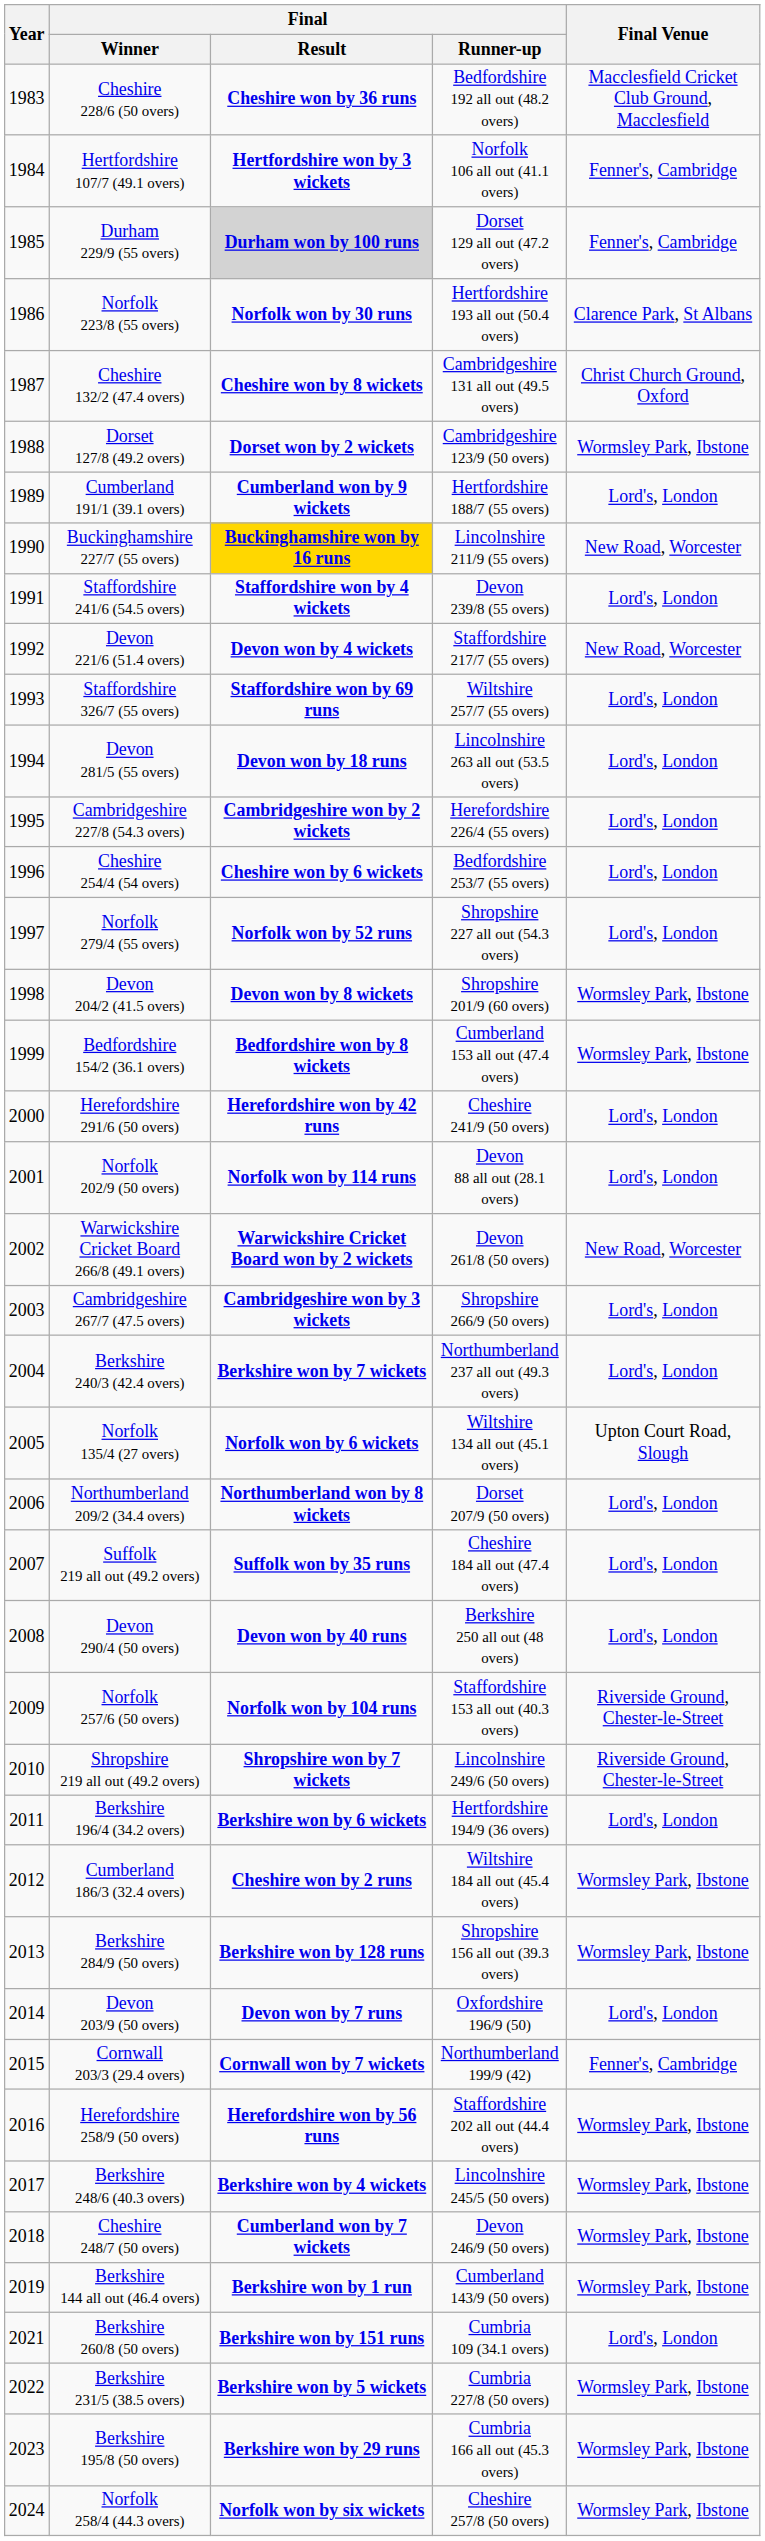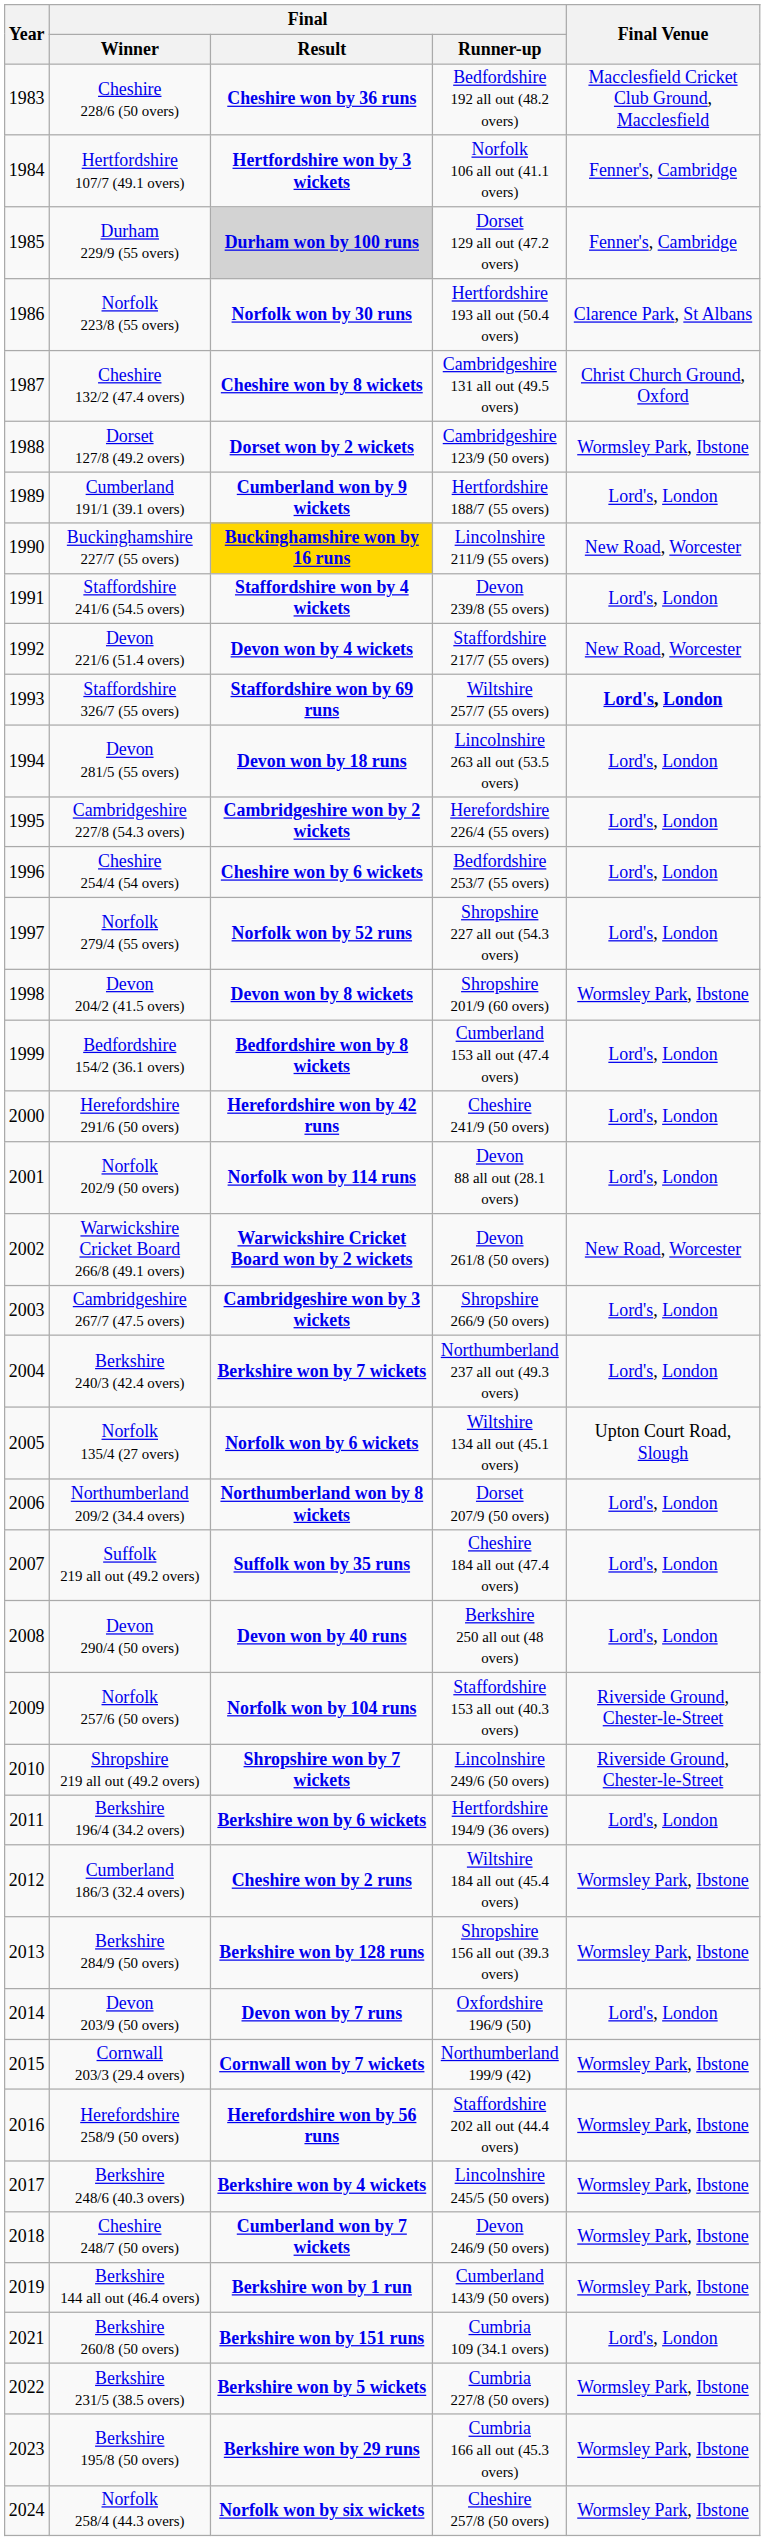Staffordshire 326/7 (55 overs) | Final Venue: normal -> bold
Bedfordshire 154/2 (36.1 overs) | Final Venue: Wormsley Park, Ibstone -> Lord's, London
Cornwall 203/3 (29.4 overs) | Final Venue: Fenner's, Cambridge -> Wormsley Park, Ibstone
